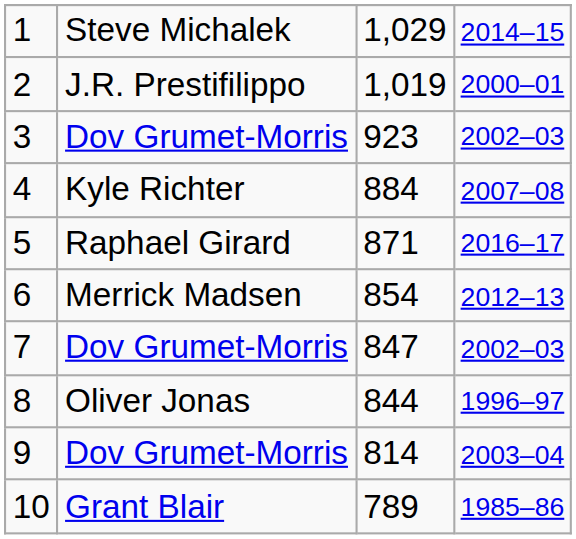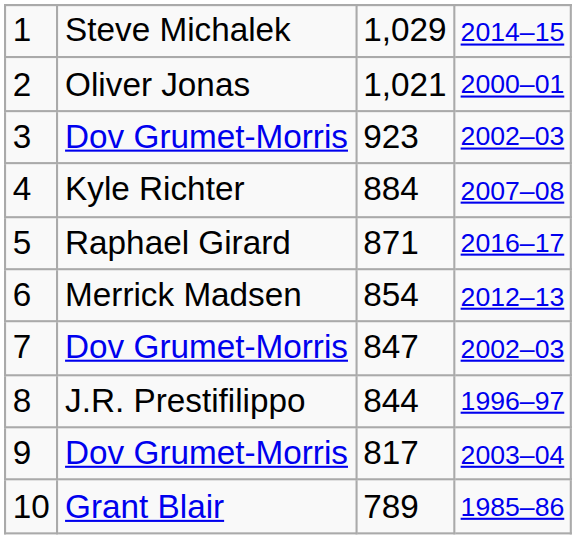2 | column 2: J.R. Prestifilippo -> Oliver Jonas
2 | column 3: 1,019 -> 1,021
8 | column 2: Oliver Jonas -> J.R. Prestifilippo
9 | column 3: 814 -> 817
